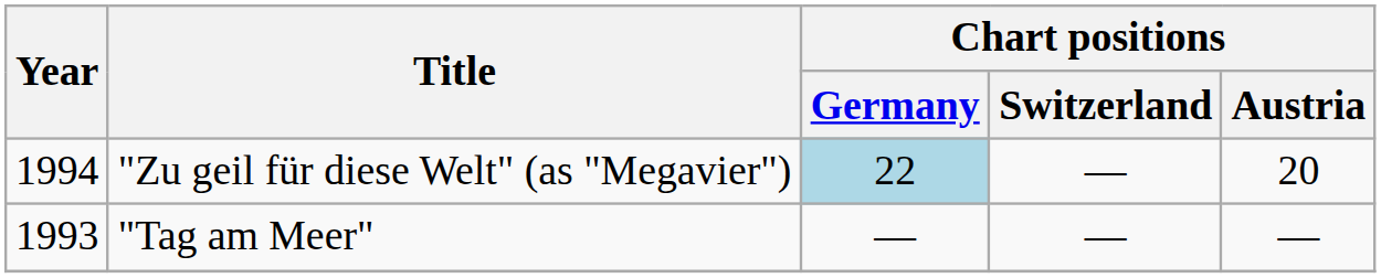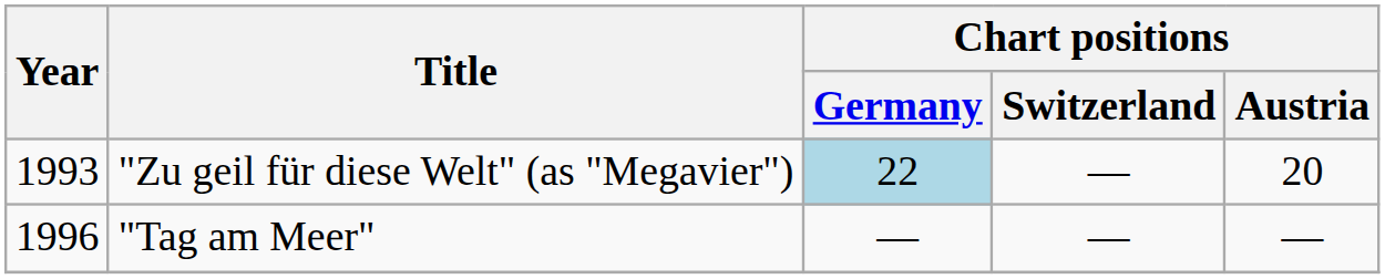"Zu geil für diese Welt" (as "Megavier") | Year: 1994 -> 1993
"Tag am Meer" | Year: 1993 -> 1996
